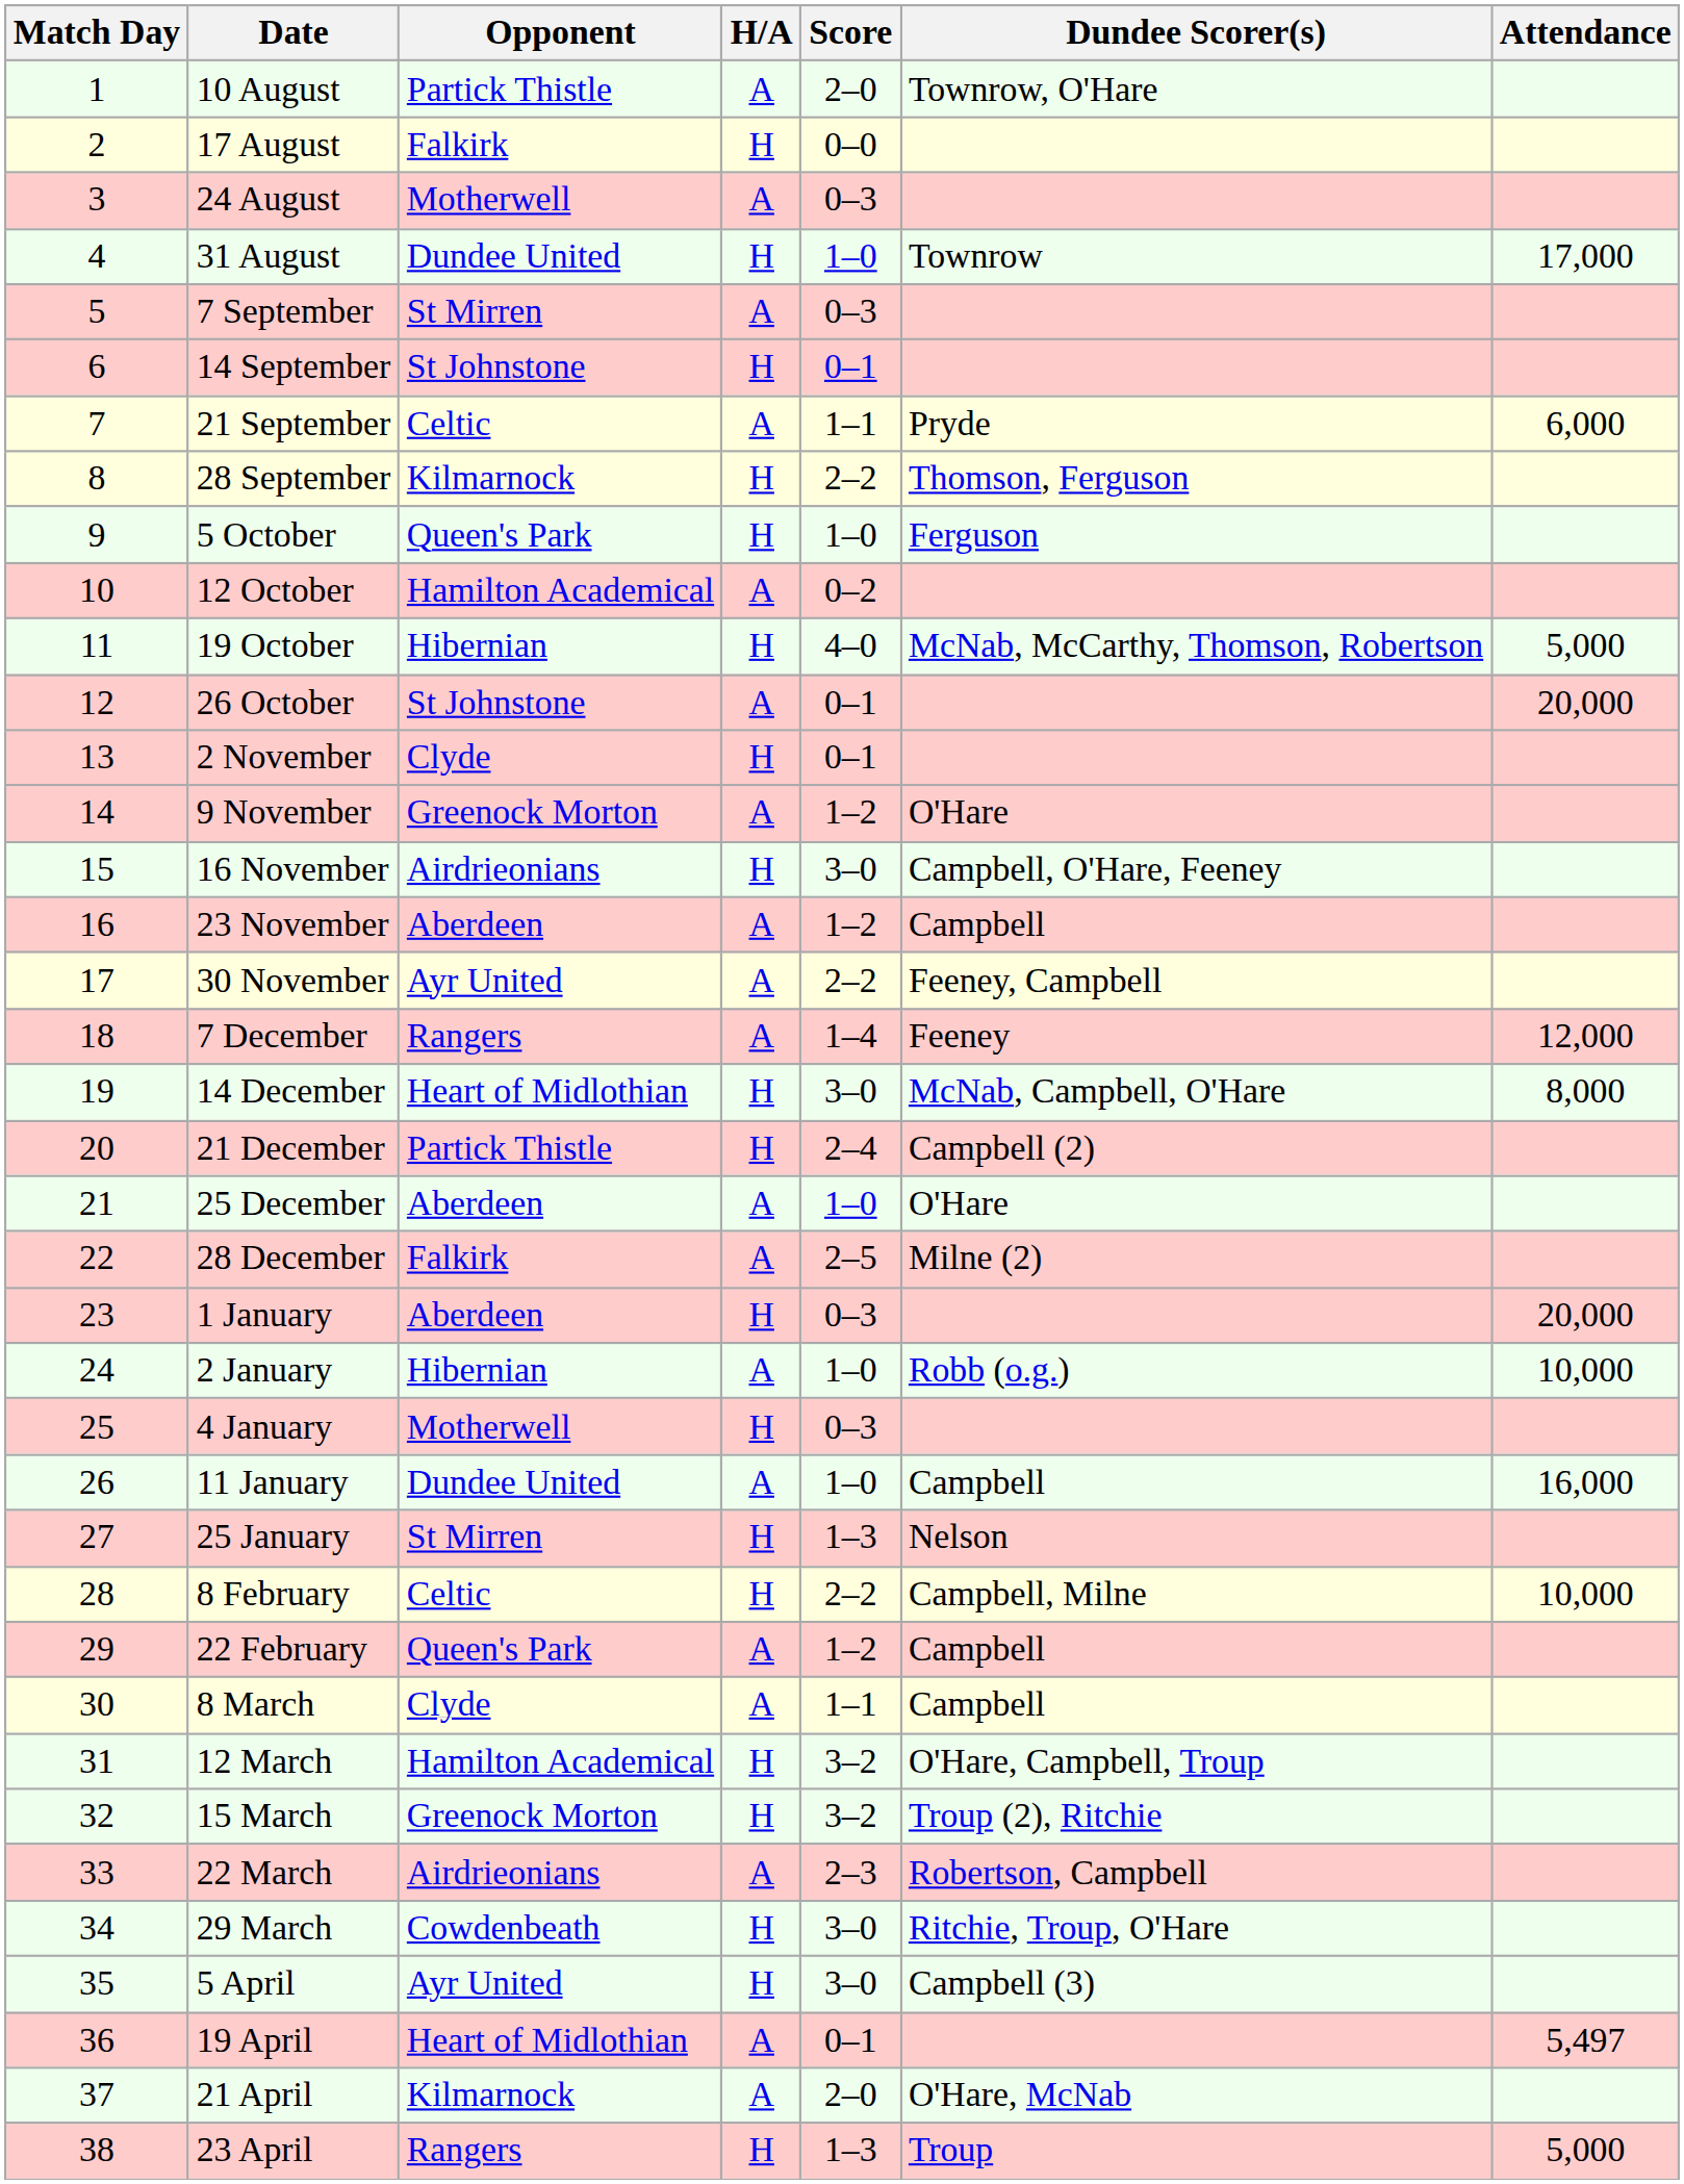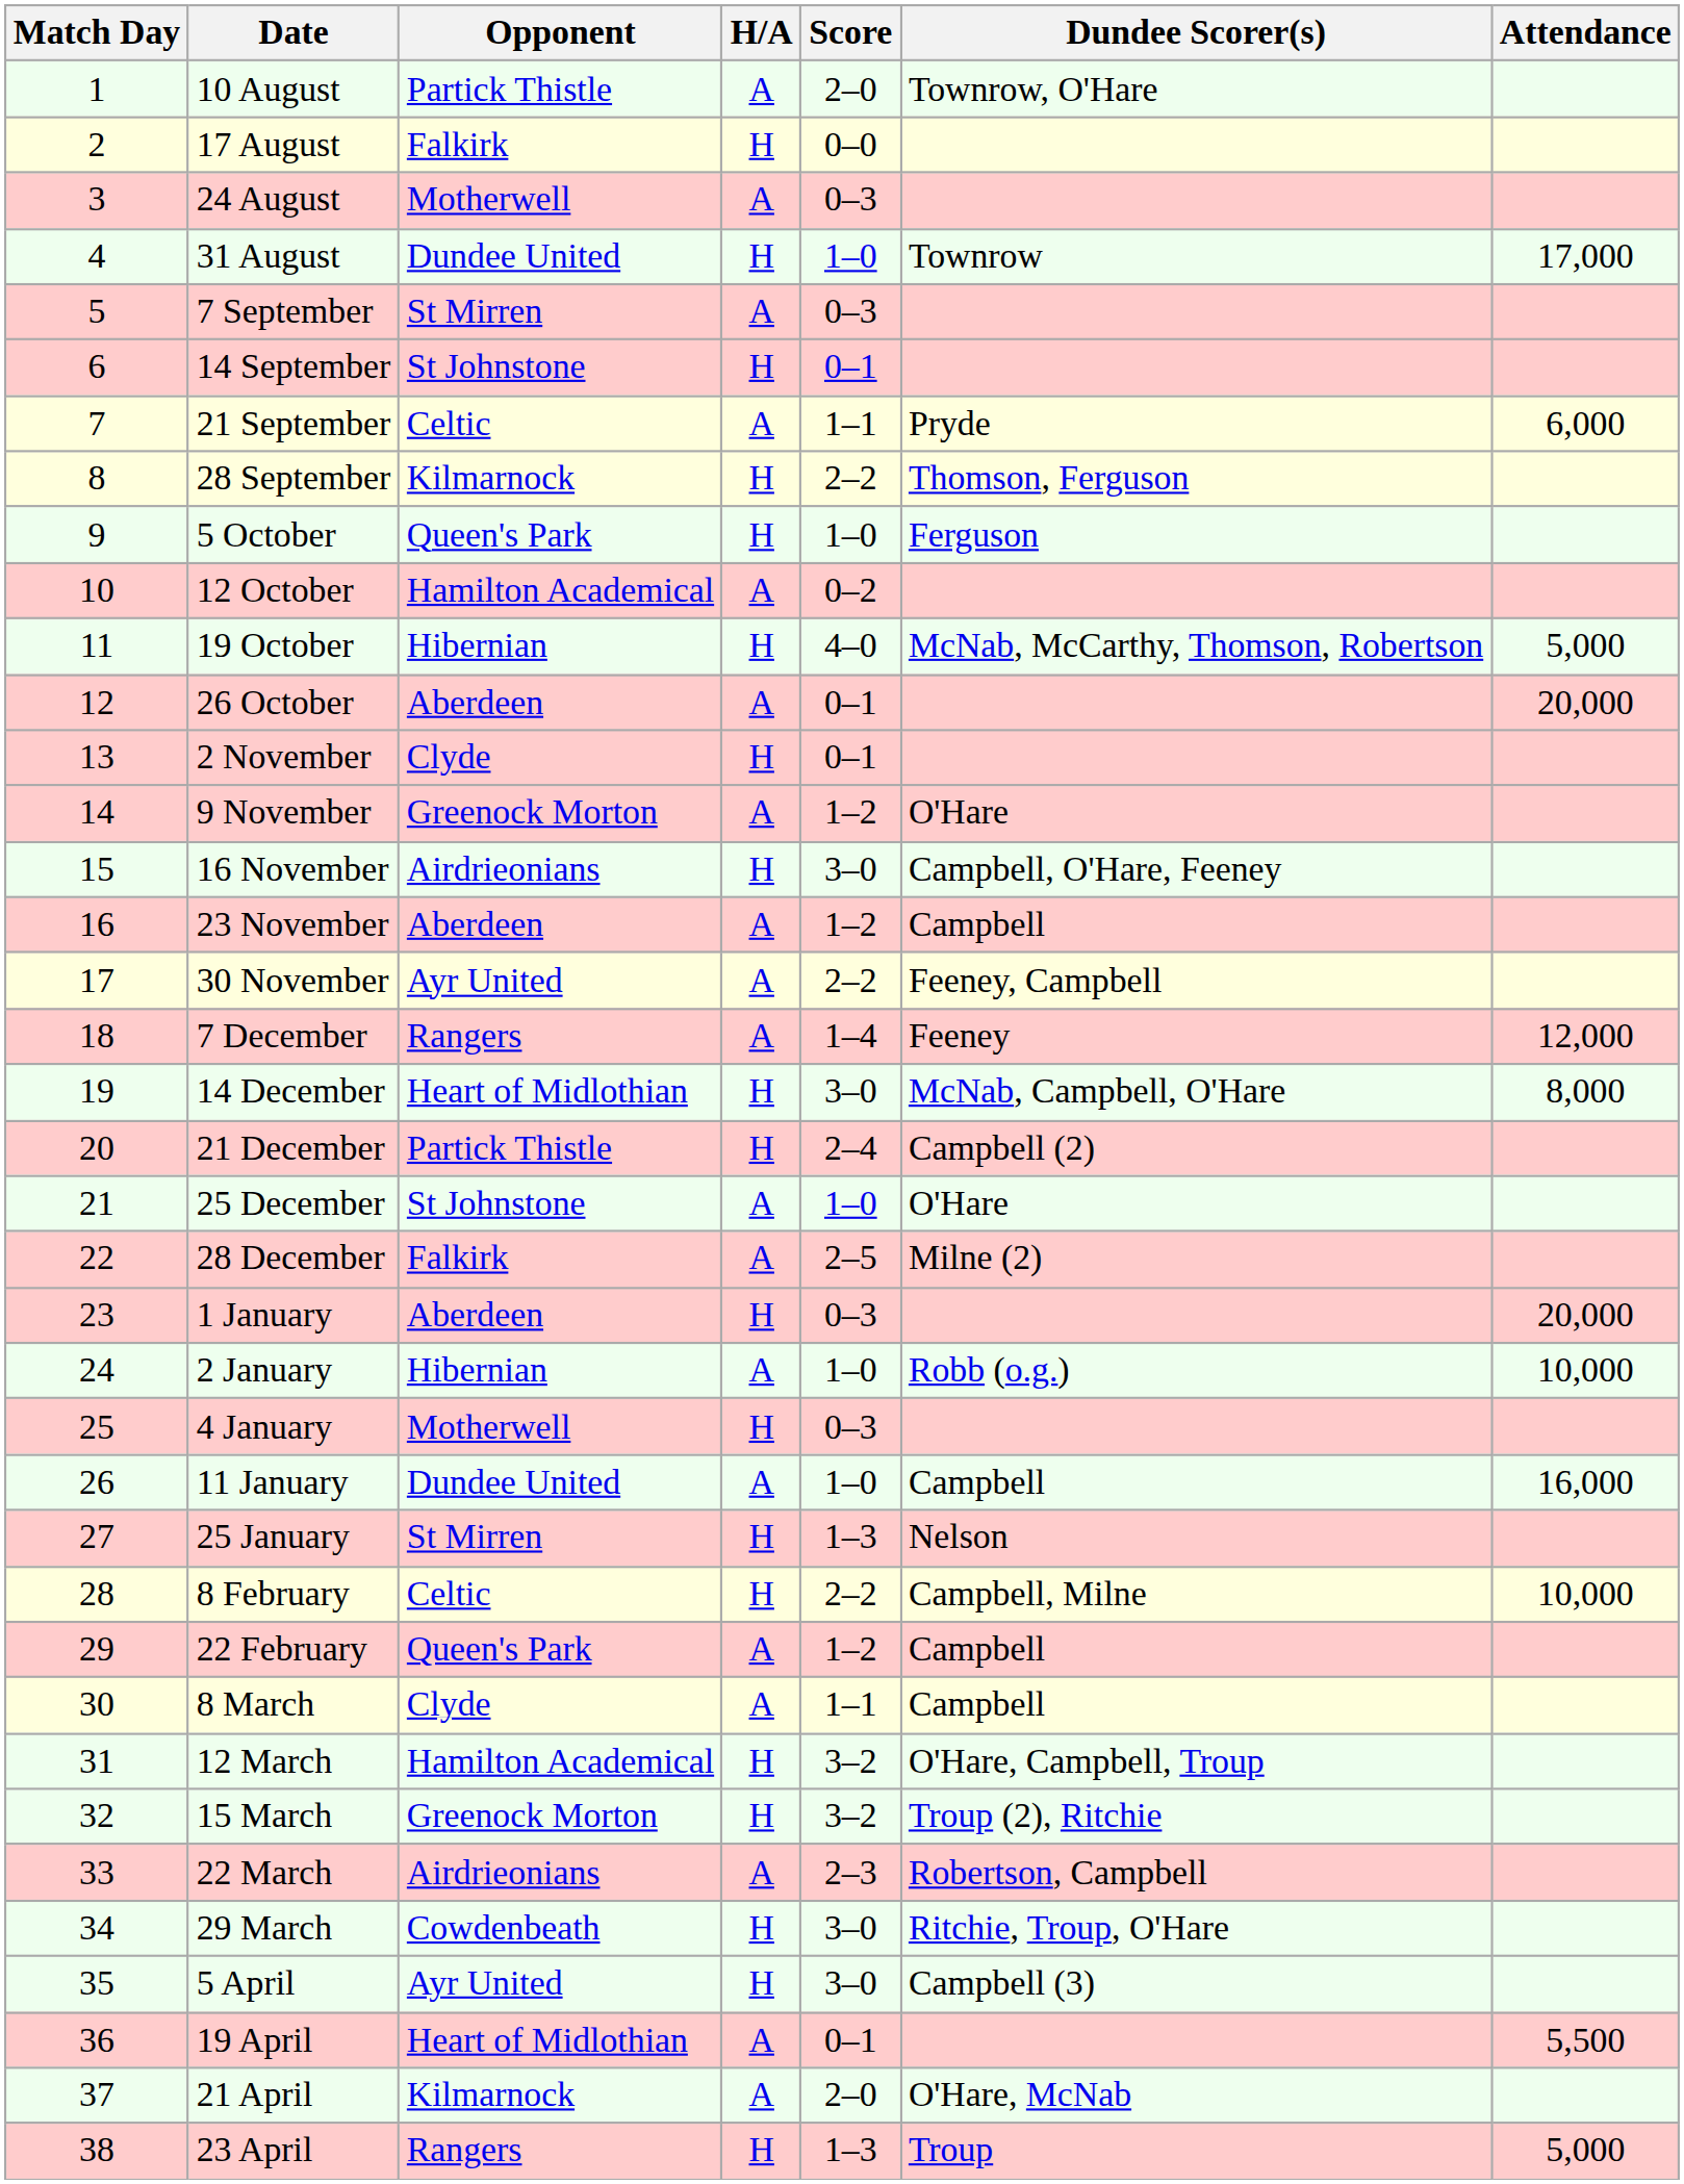26 October | Opponent: St Johnstone -> Aberdeen
25 December | Opponent: Aberdeen -> St Johnstone
19 April | Attendance: 5,497 -> 5,500
